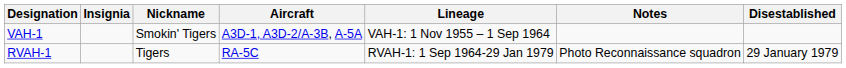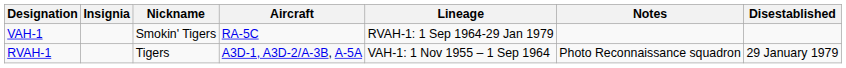VAH-1 | Aircraft: A3D-1, A3D-2/A-3B, A-5A -> RA-5C
VAH-1 | Lineage: VAH-1: 1 Nov 1955 – 1 Sep 1964 -> RVAH-1: 1 Sep 1964-29 Jan 1979
RVAH-1 | Aircraft: RA-5C -> A3D-1, A3D-2/A-3B, A-5A
RVAH-1 | Lineage: RVAH-1: 1 Sep 1964-29 Jan 1979 -> VAH-1: 1 Nov 1955 – 1 Sep 1964
